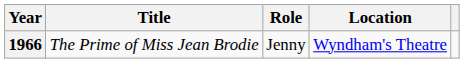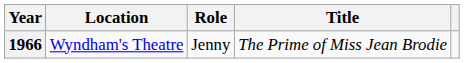columns swapped: Title <-> Location
